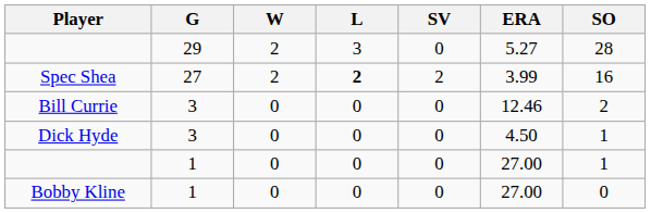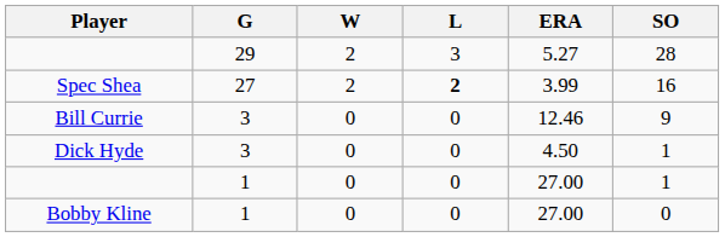- column: SV | 0 | 2 | 0 | 0 | 0 | 0
Bill Currie | SO: 2 -> 9
